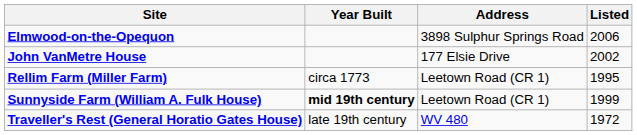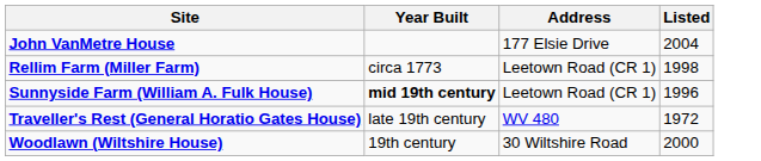- row: Elmwood-on-the-Opequon | 3898 Sulphur Springs Road | 2006
John VanMetre House | Listed: 2002 -> 2004
Rellim Farm (Miller Farm) | Listed: 1995 -> 1998
Sunnyside Farm (William A. Fulk House) | Listed: 1999 -> 1996
+ row: Woodlawn (Wiltshire House) | 19th century | 30 Wiltshire Road | 2000
